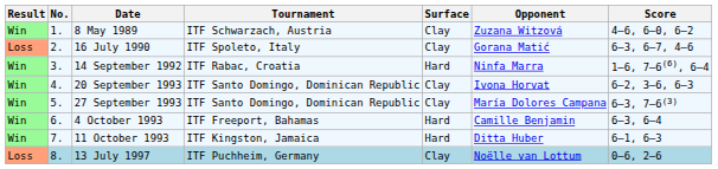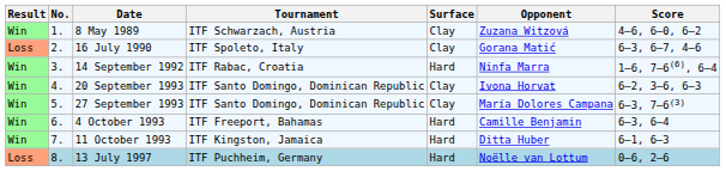13 July 1997 | Surface: Clay -> Hard
